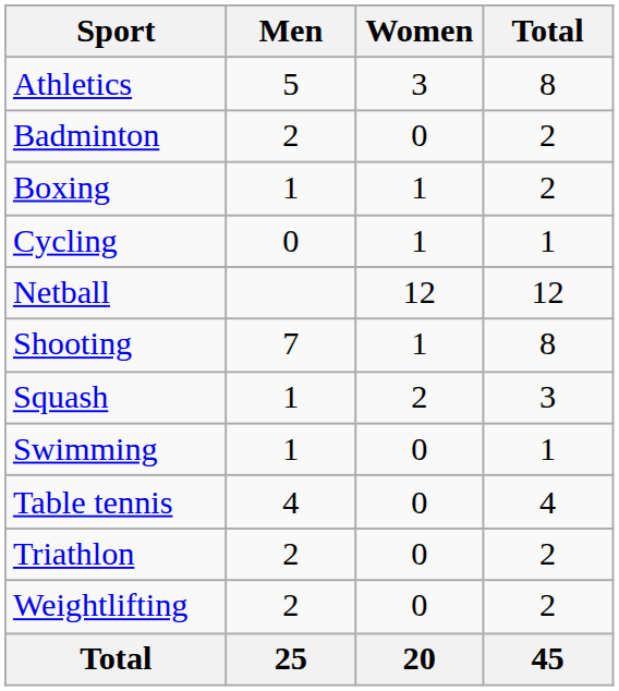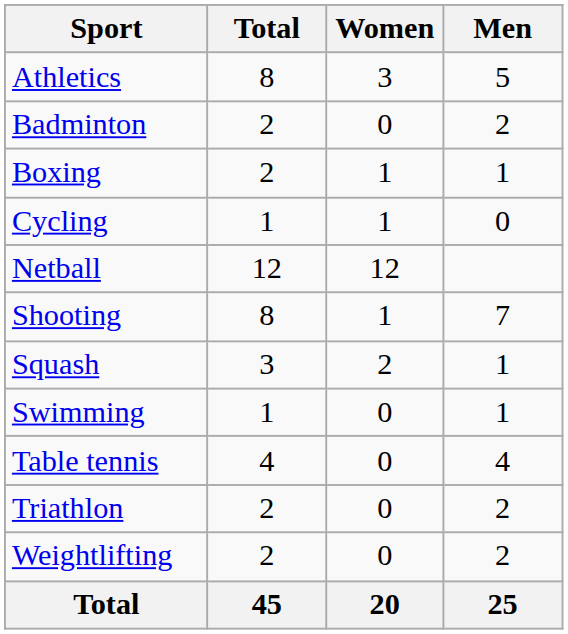columns swapped: Men <-> Total
